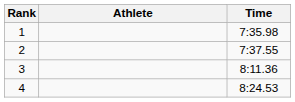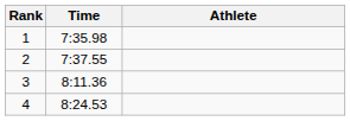columns swapped: Athlete <-> Time
